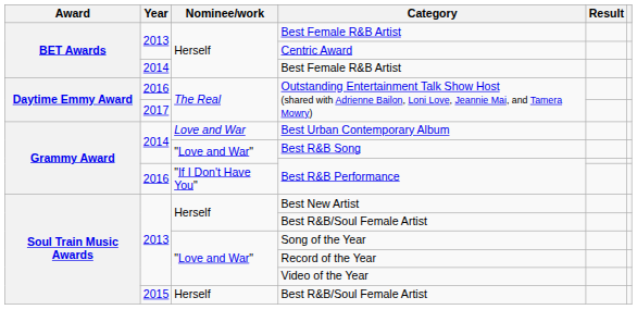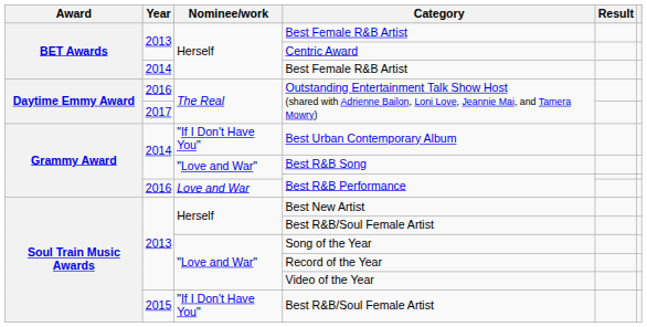Best Urban Contemporary Album | Nominee/work: Love and War -> "If I Don't Have You"
2016 / Best R&B Performance | Nominee/work: "If I Don't Have You" -> Love and War
2015 / Best R&B/Soul Female Artist | Nominee/work: Herself -> "If I Don't Have You"
